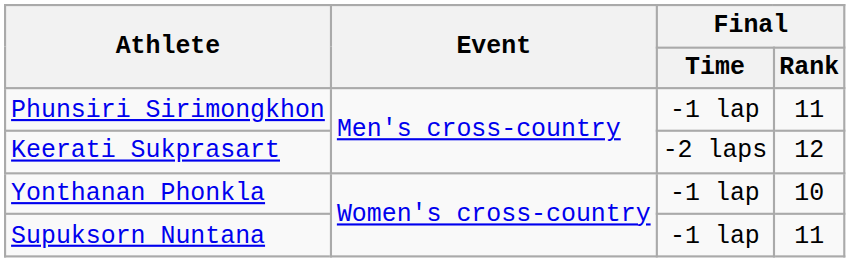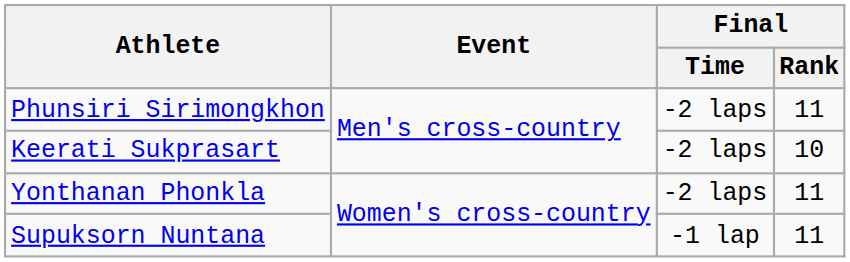Phunsiri Sirimongkhon | Final / Time: -1 lap -> -2 laps
Keerati Sukprasart | Final / Rank: 12 -> 10
Yonthanan Phonkla | Final / Time: -1 lap -> -2 laps
Yonthanan Phonkla | Final / Rank: 10 -> 11
